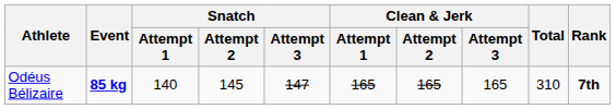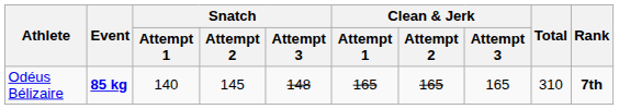Odéus Bélizaire | Snatch / Attempt 3: 147 -> 148
